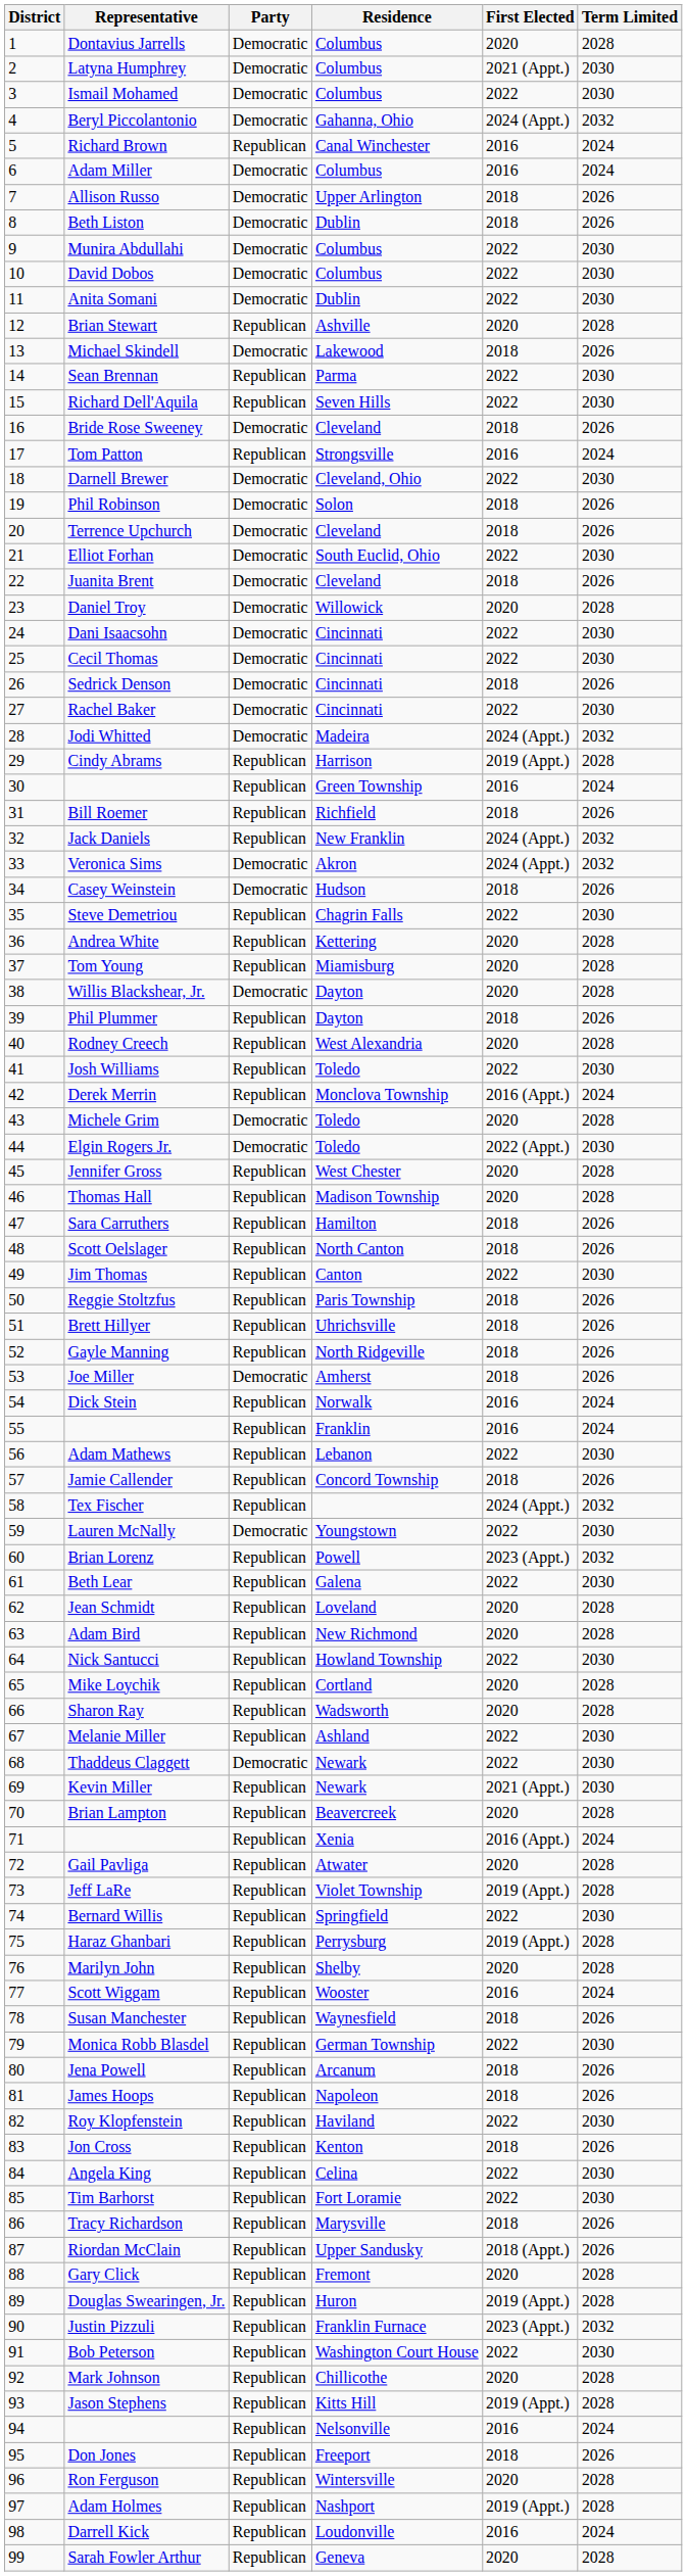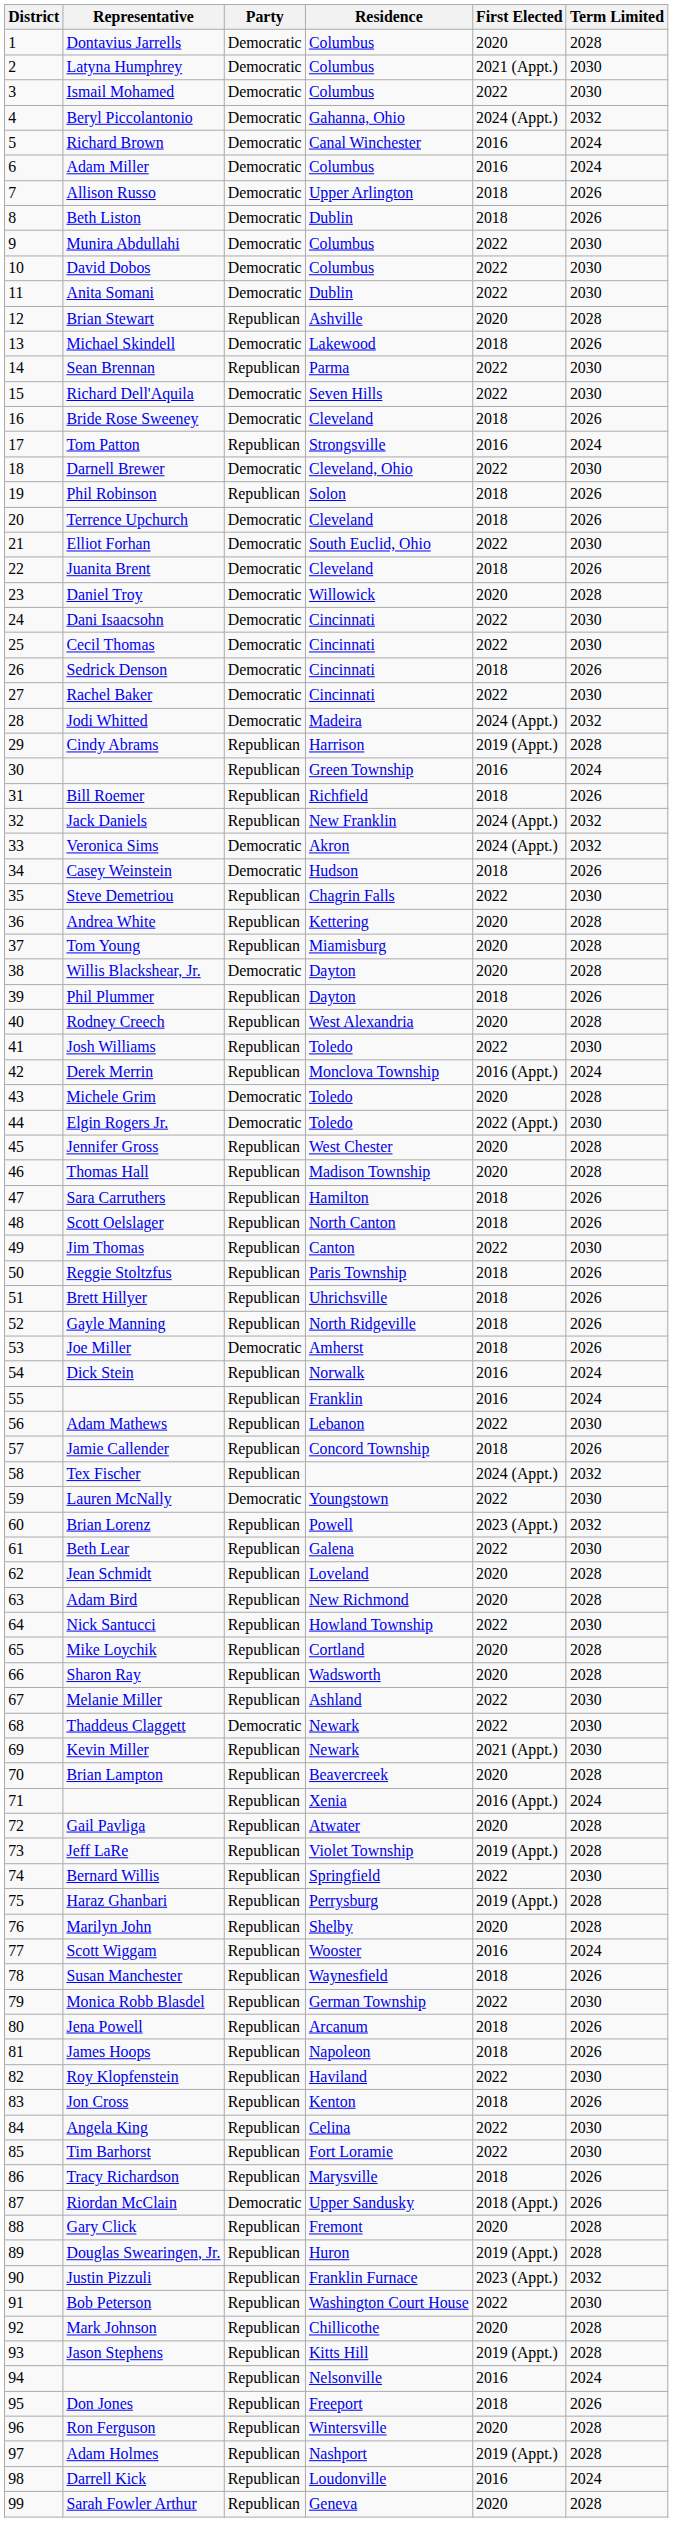Richard Brown | Party: Republican -> Democratic
Richard Dell'Aquila | Party: Republican -> Democratic
Phil Robinson | Party: Democratic -> Republican
Riordan McClain | Party: Republican -> Democratic
